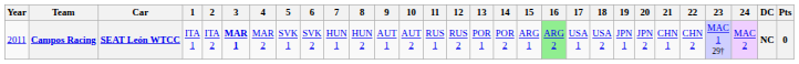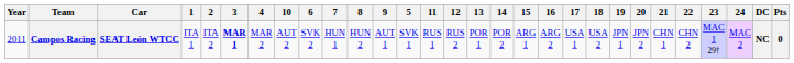columns swapped: 5 <-> 10
Campos Racing | 16: lightgreen background -> no background
